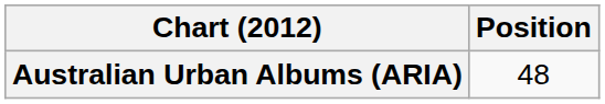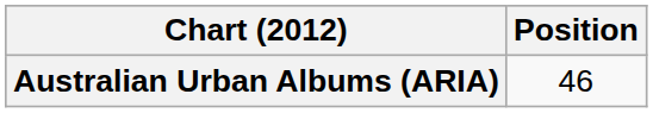Australian Urban Albums (ARIA) | Position: 48 -> 46
